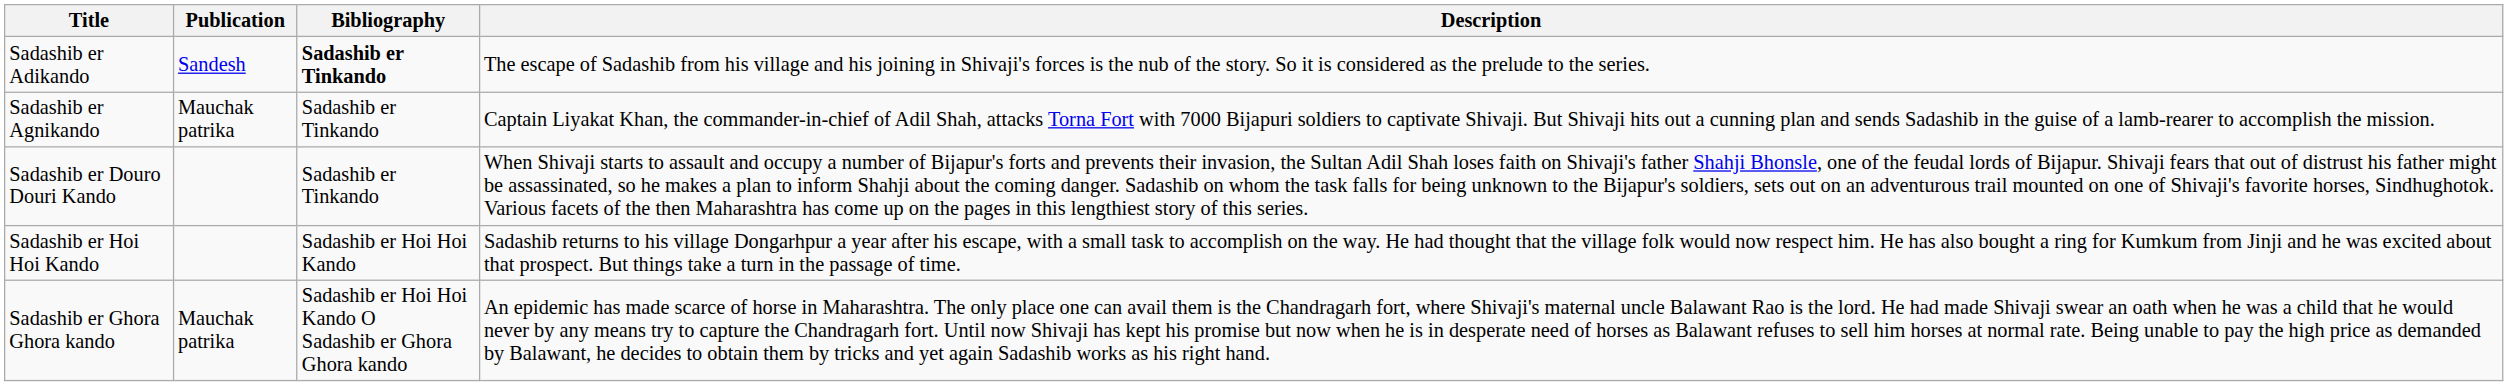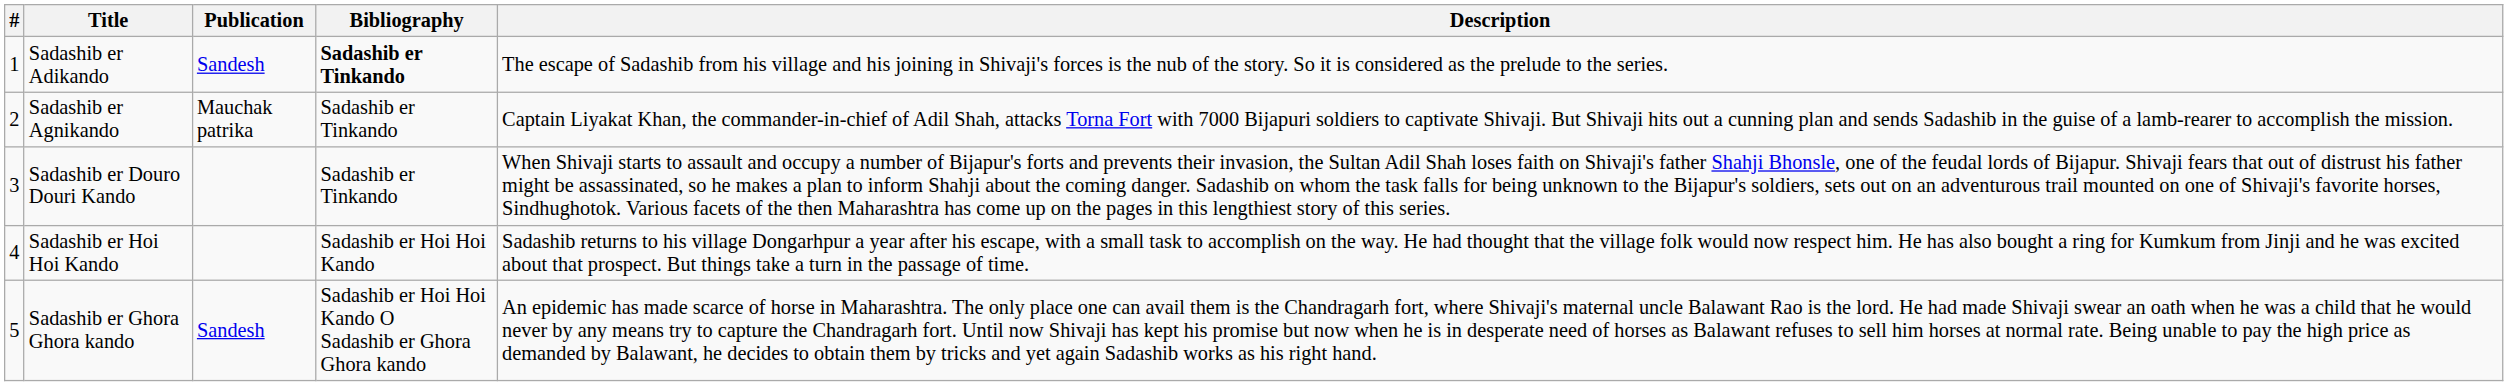+ column: # | 1 | 2 | 3 | 4 | 5
Sadashib er Ghora Ghora kando | Publication: Mauchak patrika -> Sandesh
